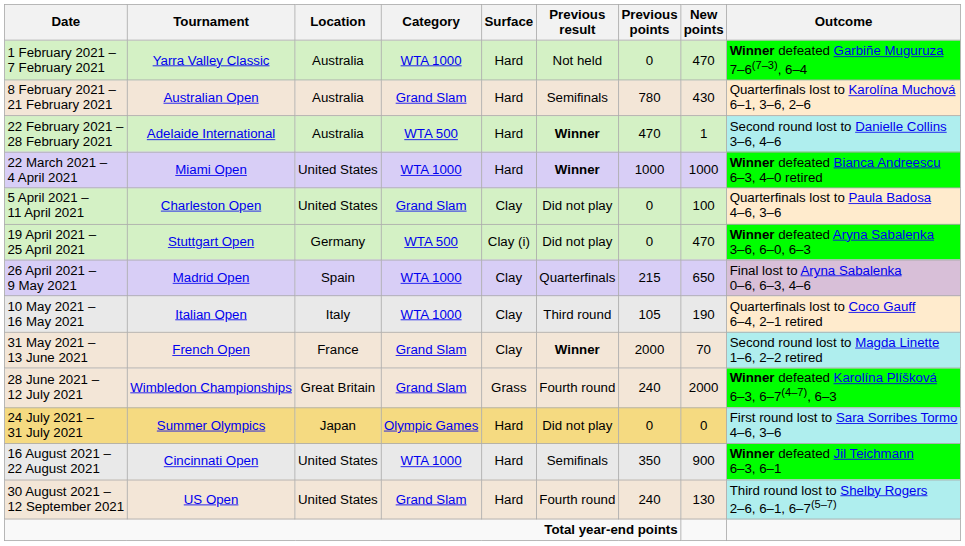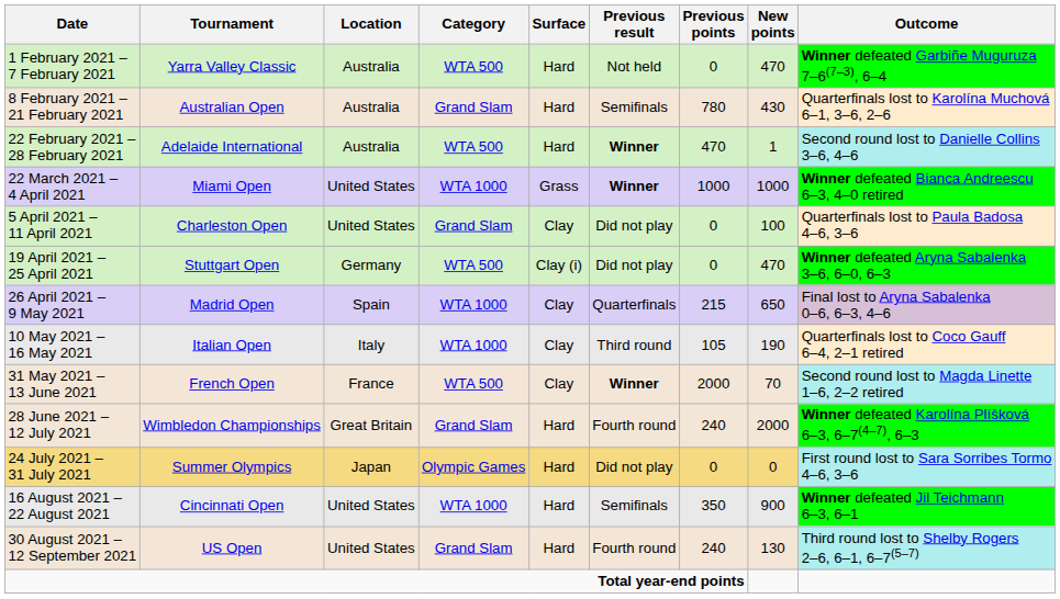1 February 2021 – 7 February 2021 | Category: WTA 1000 -> WTA 500
22 March 2021 – 4 April 2021 | Surface: Hard -> Grass
31 May 2021 – 13 June 2021 | Category: Grand Slam -> WTA 500
28 June 2021 – 12 July 2021 | Surface: Grass -> Hard
